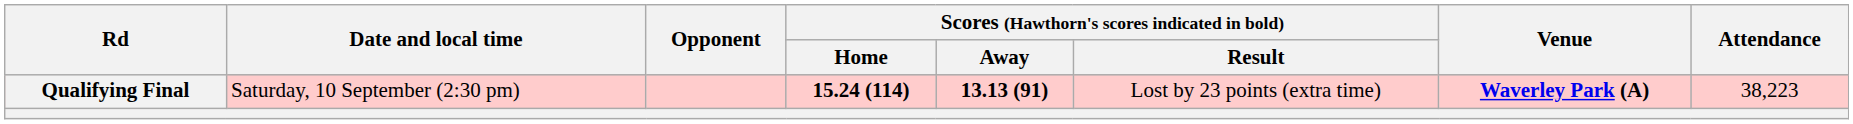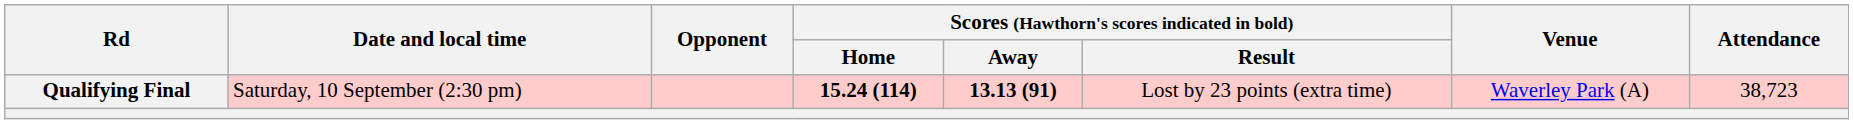Qualifying Final | Venue: bold -> normal
Qualifying Final | Attendance: 38,223 -> 38,723
